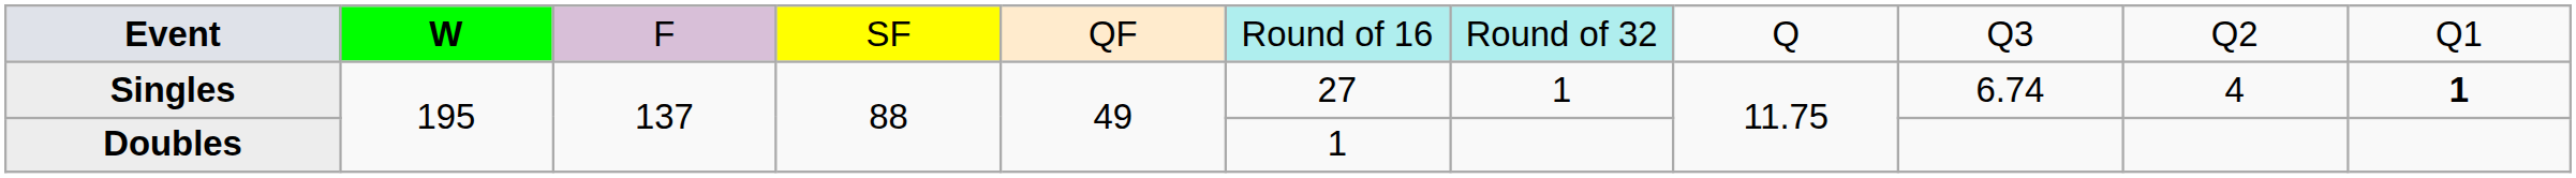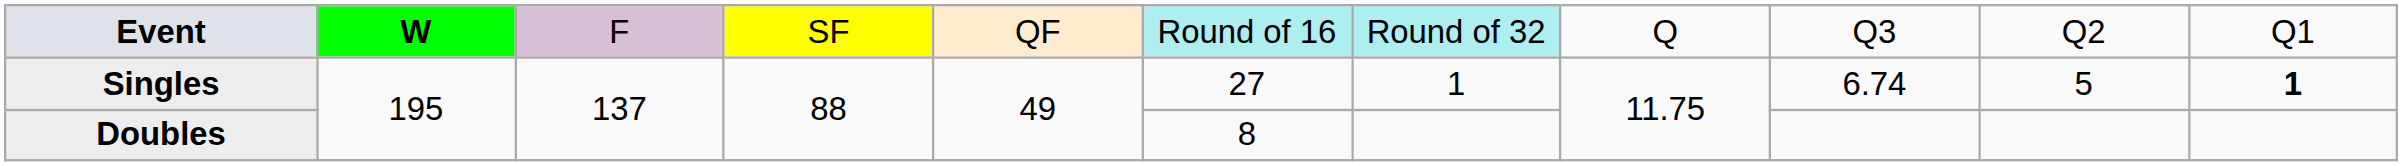Singles | column 10: 4 -> 5
Doubles | column 6: 1 -> 8
